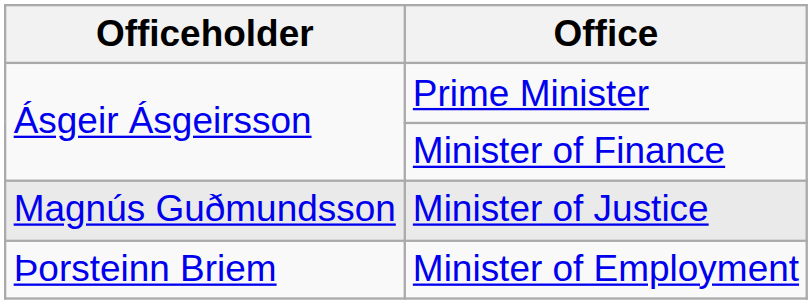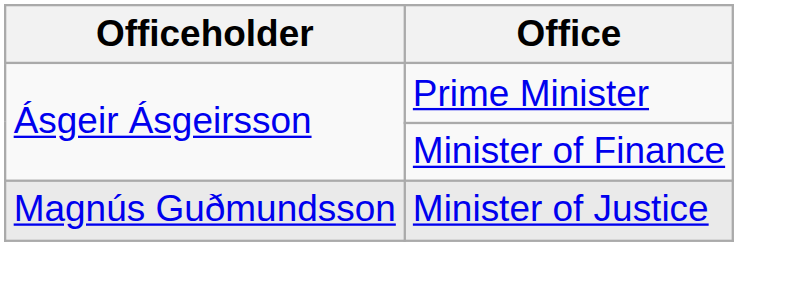- row: Þorsteinn Briem | Minister of Employment
